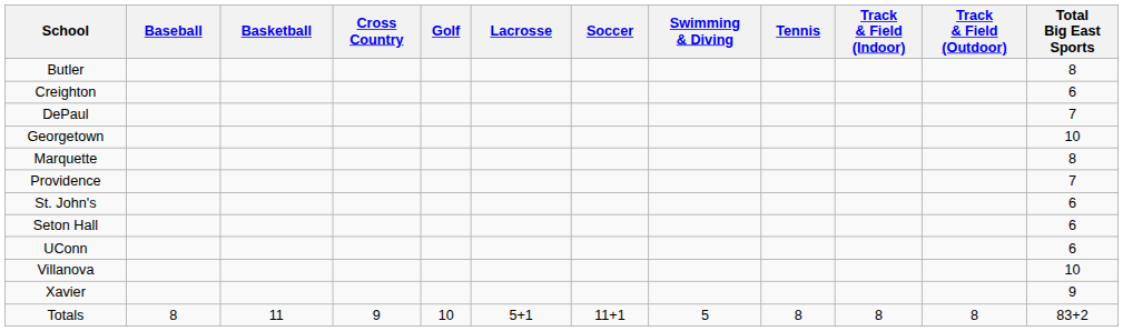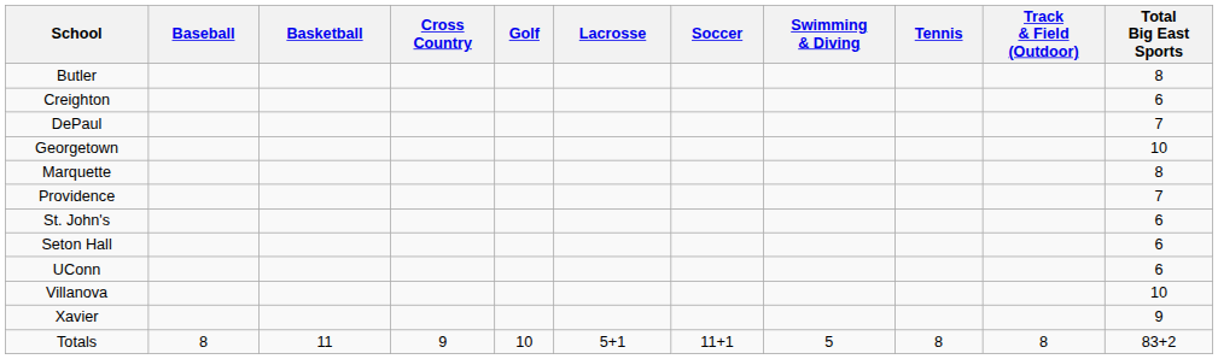- column: Track & Field (Indoor) | 8
